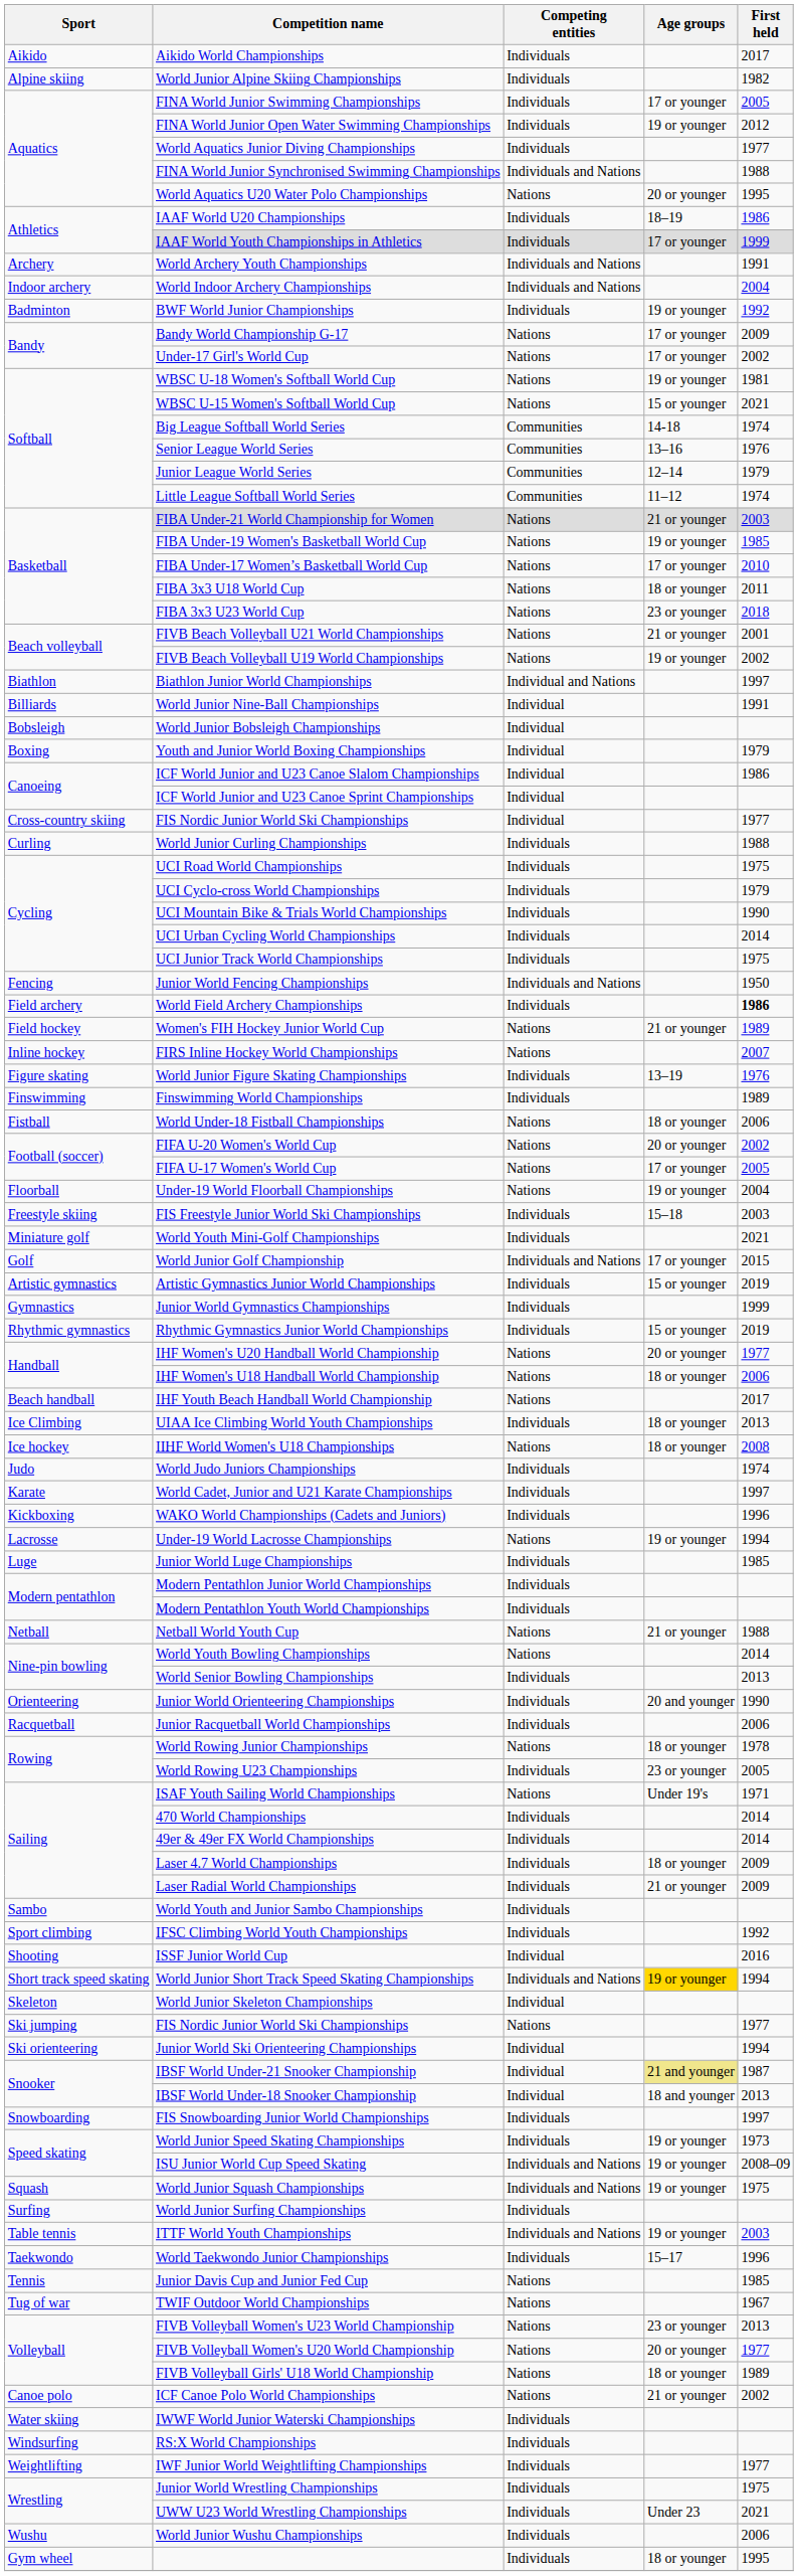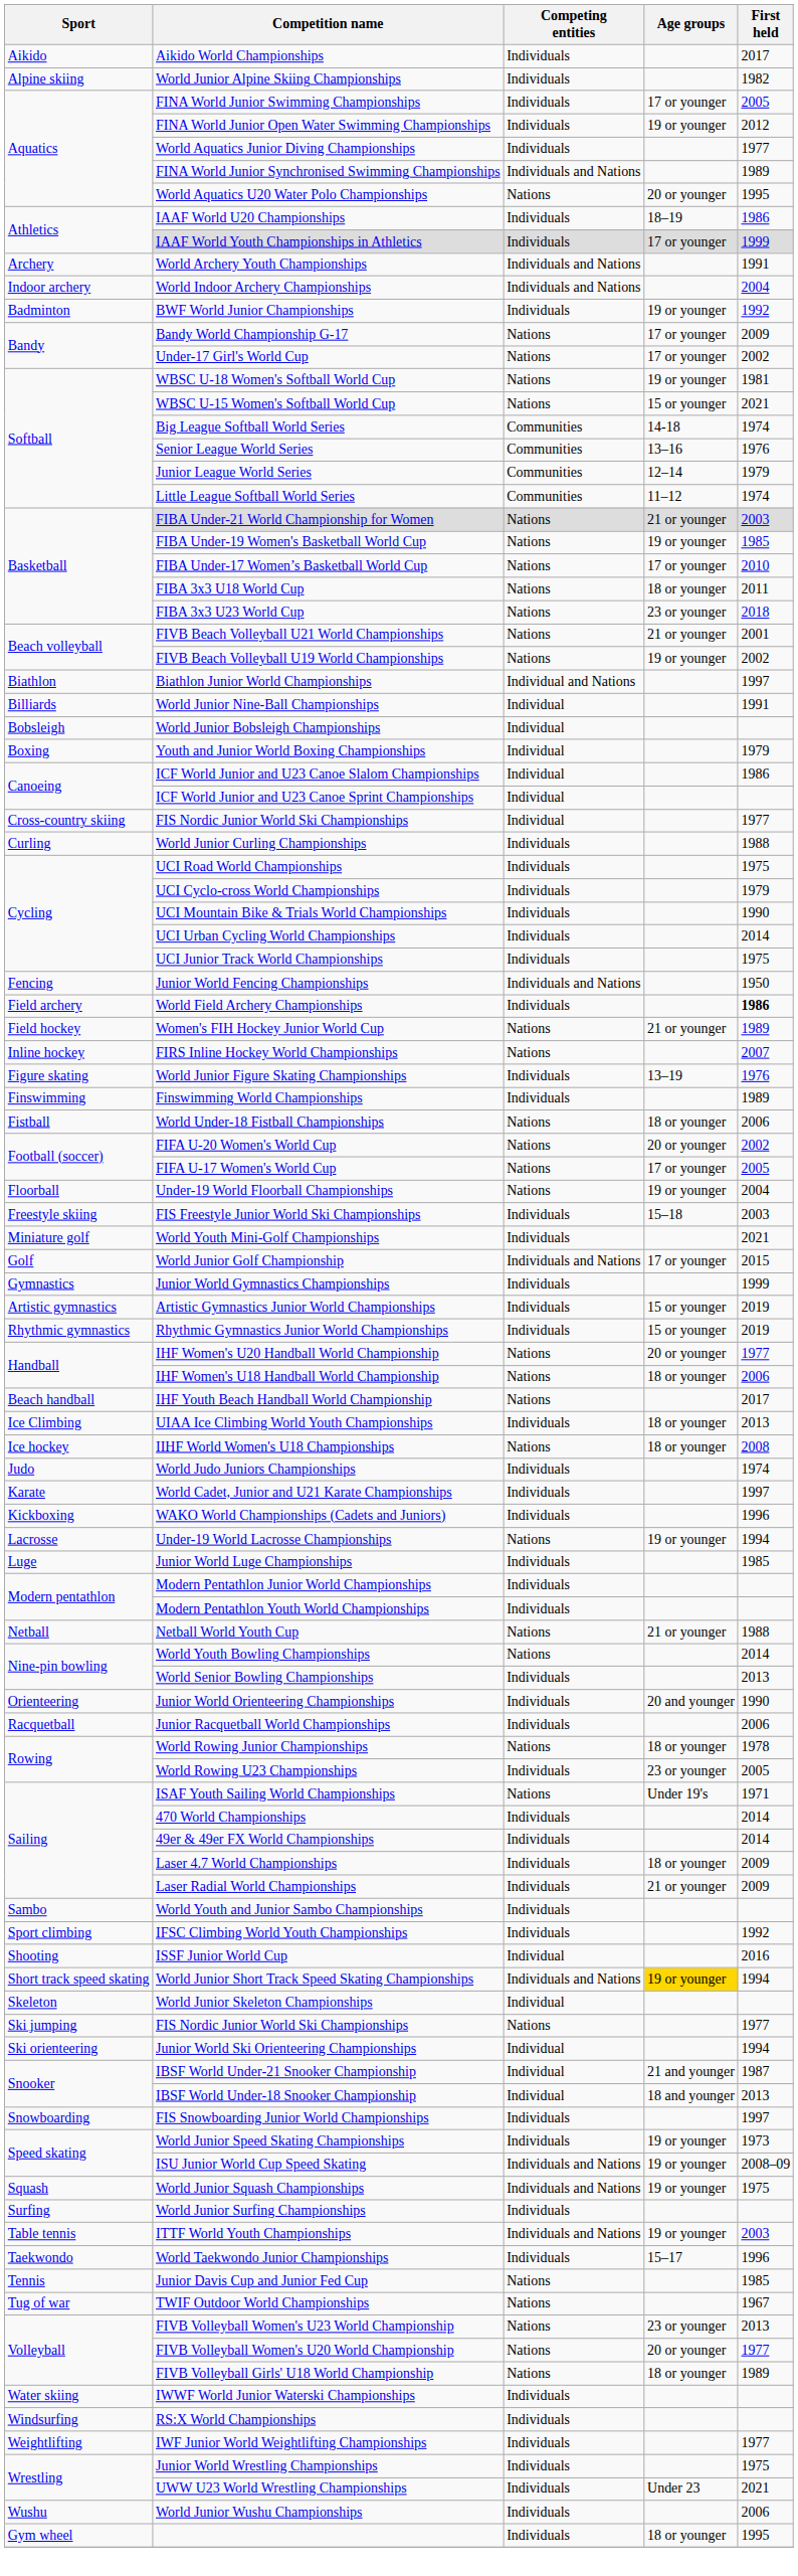FINA World Junior Synchronised Swimming Championships | First held: 1988 -> 1989
rows swapped: Junior World Gymnastics Championships <-> Artistic Gymnastics Junior World Championships
IBSF World Under-21 Snooker Championship | Age groups: khaki background -> no background
- row: Canoe polo | ICF Canoe Polo World Championships | Nations | 21 or younger | 2002
